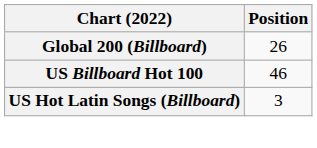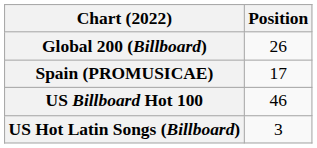+ row: Spain (PROMUSICAE) | 17
